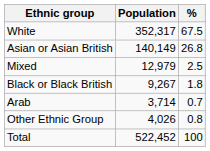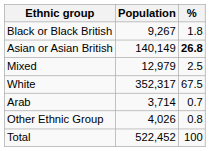rows swapped: White <-> Black or Black British
Asian or Asian British | %: normal -> bold
